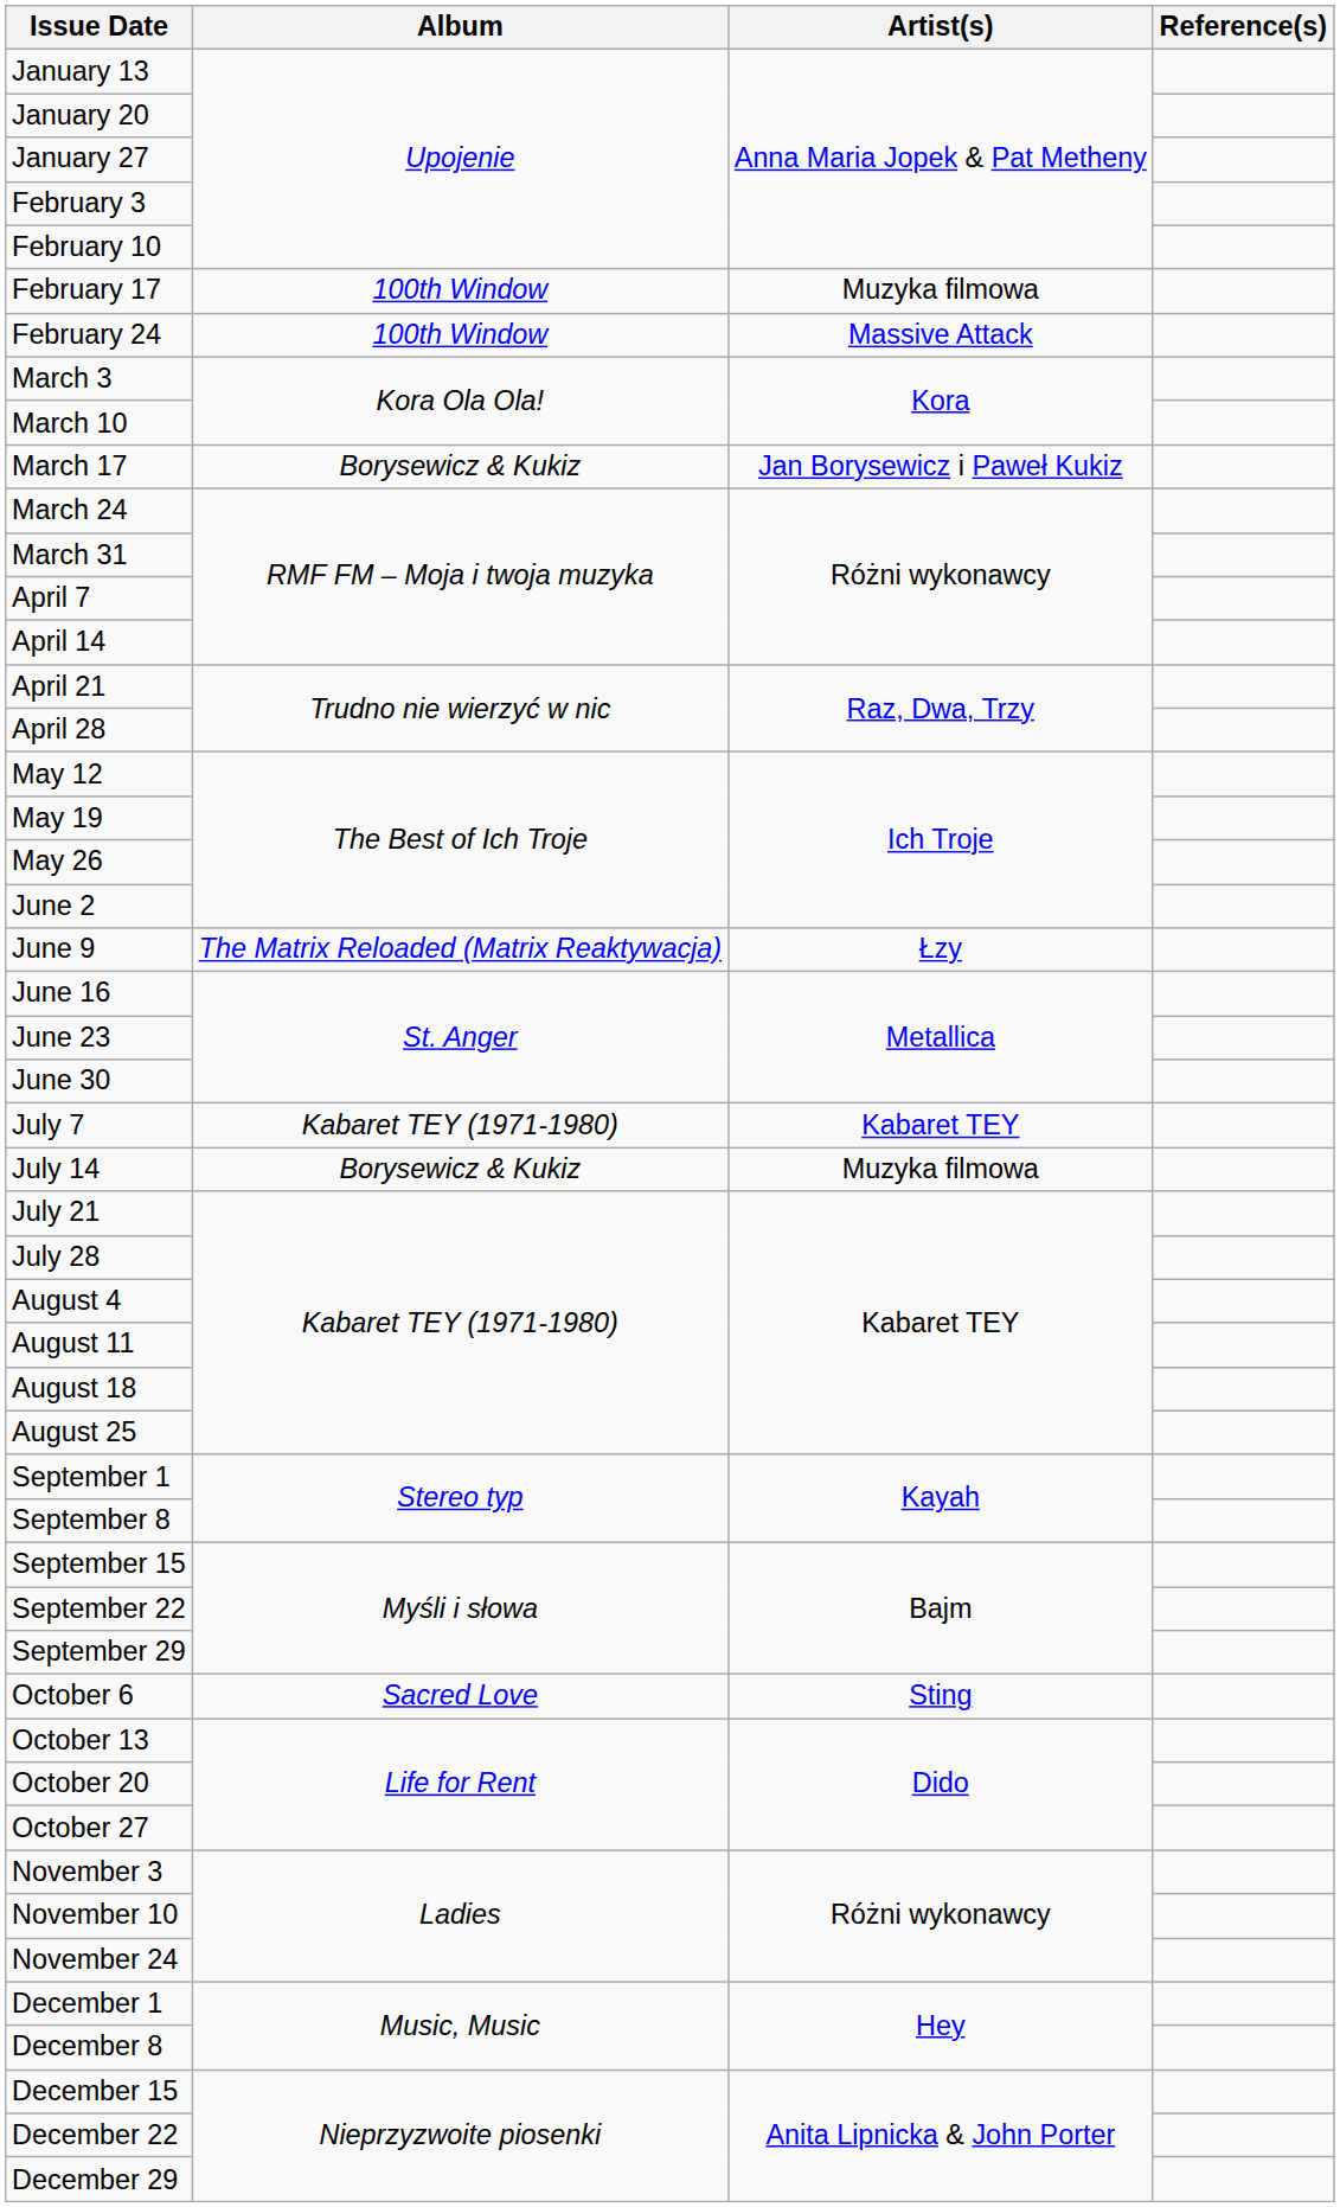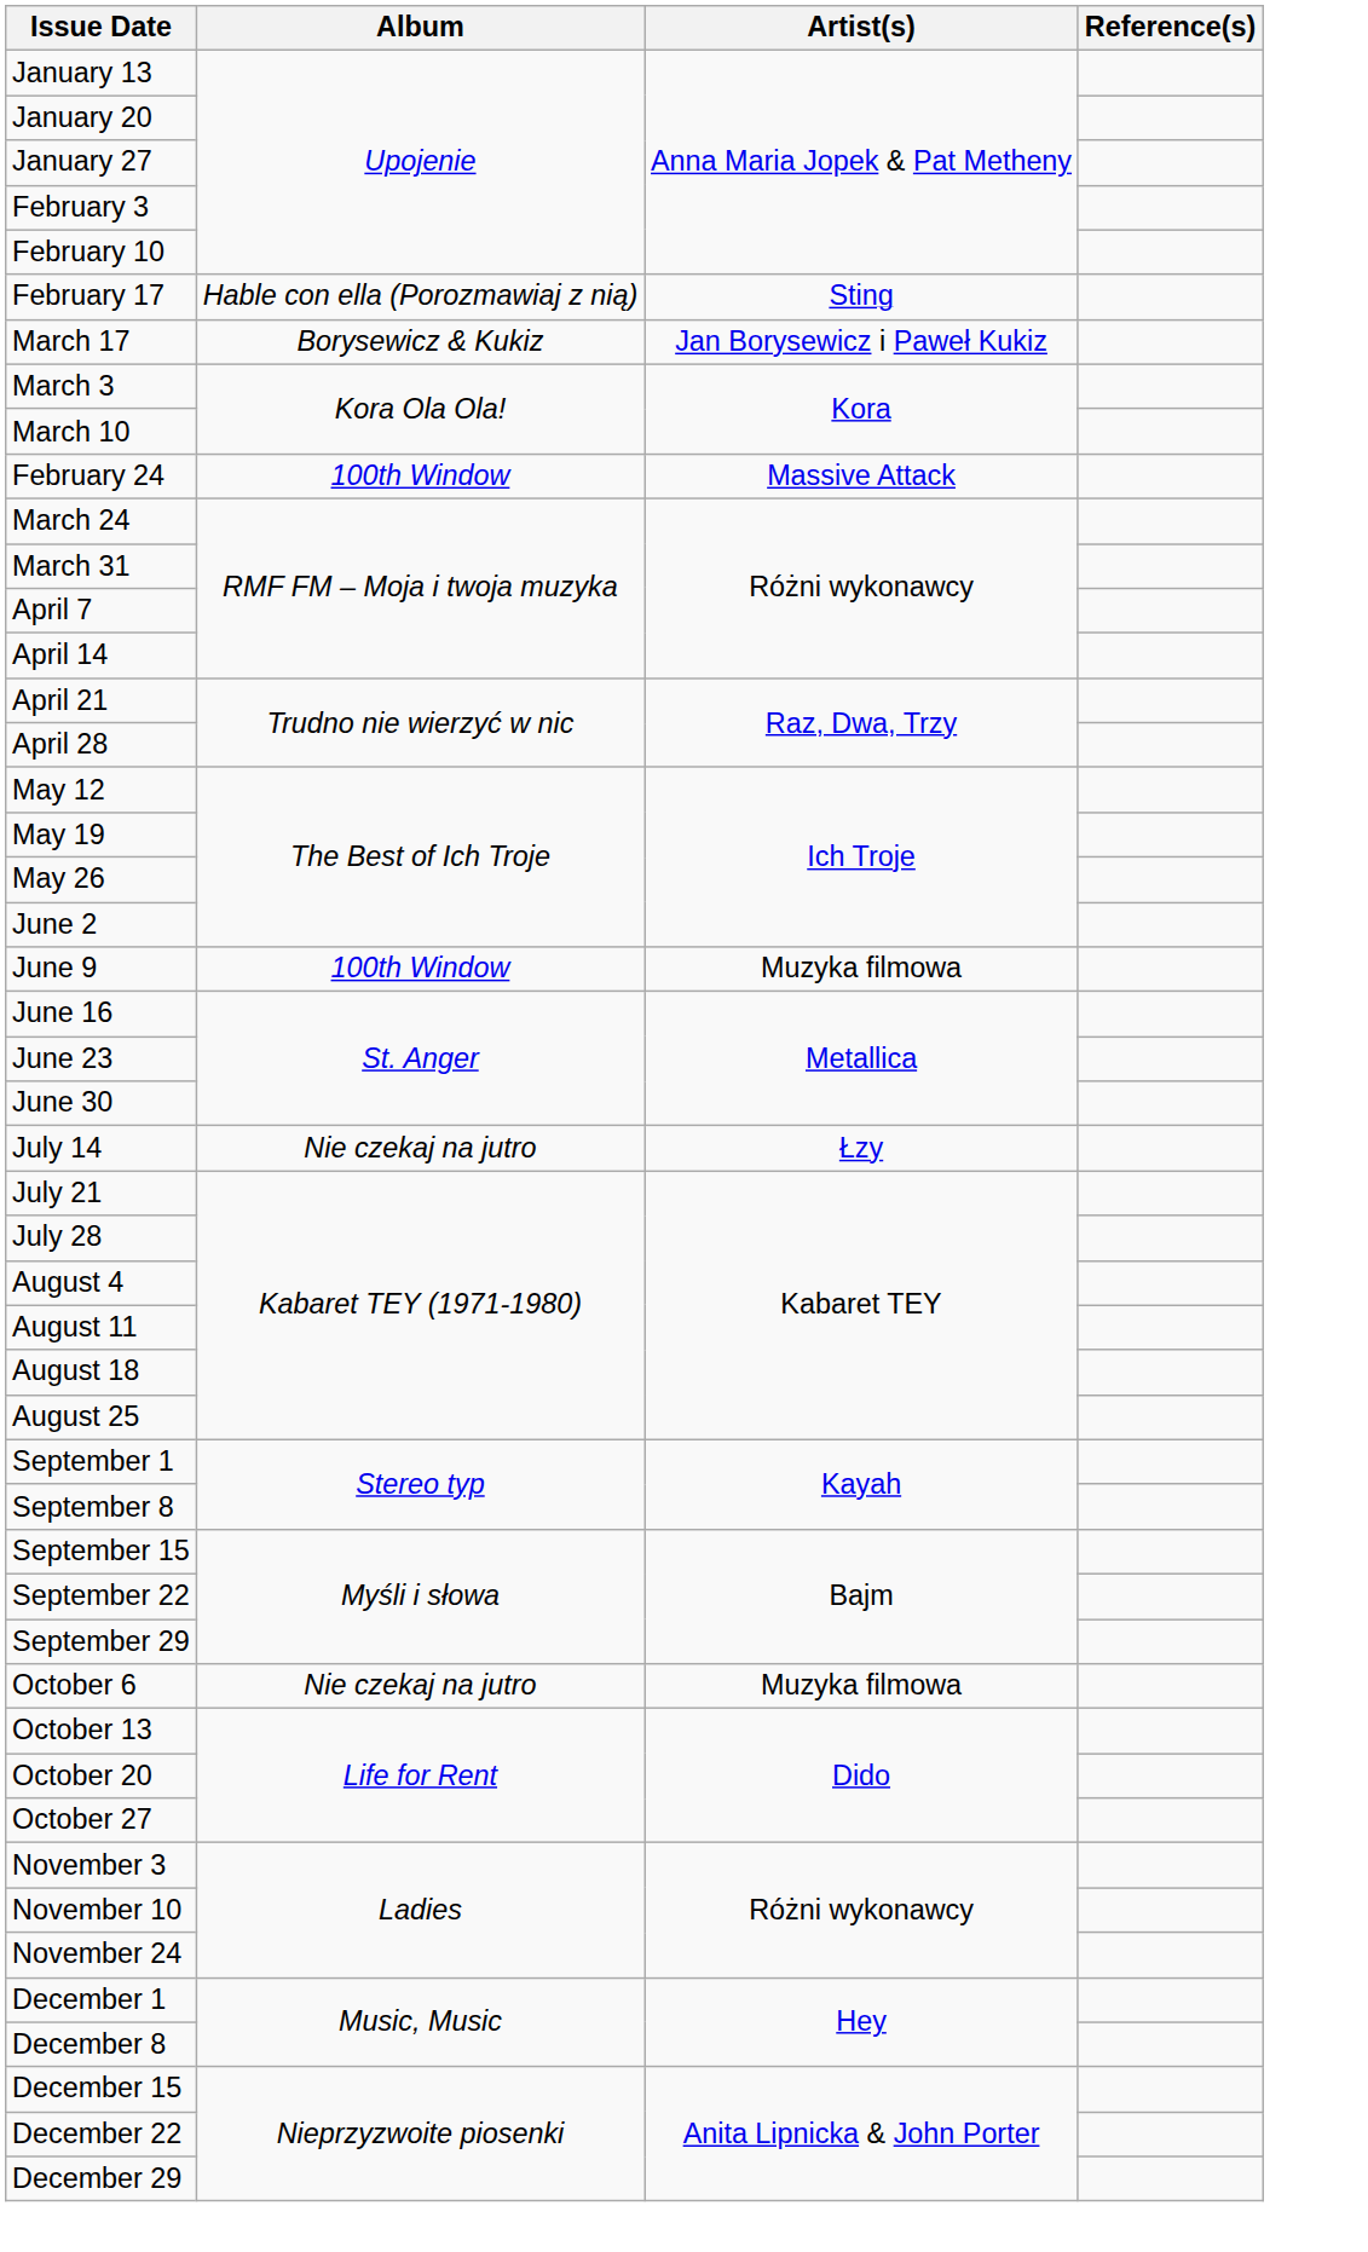February 17 | Album: 100th Window -> Hable con ella (Porozmawiaj z nią)
February 17 | Artist(s): Muzyka filmowa -> Sting
rows swapped: February 24 <-> March 17
June 9 | Album: The Matrix Reloaded (Matrix Reaktywacja) -> 100th Window
June 9 | Artist(s): Łzy -> Muzyka filmowa
- row: July 7 | Kabaret TEY (1971-1980) | Kabaret TEY
July 14 | Album: Borysewicz & Kukiz -> Nie czekaj na jutro
July 14 | Artist(s): Muzyka filmowa -> Łzy
October 6 | Album: Sacred Love -> Nie czekaj na jutro
October 6 | Artist(s): Sting -> Muzyka filmowa
